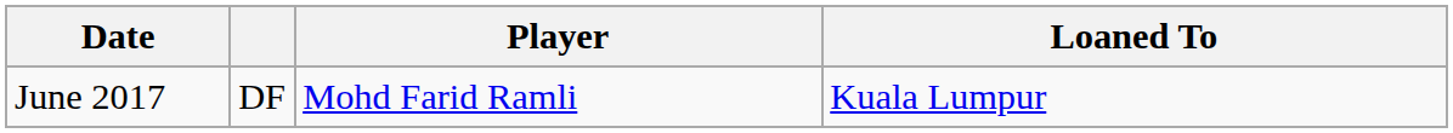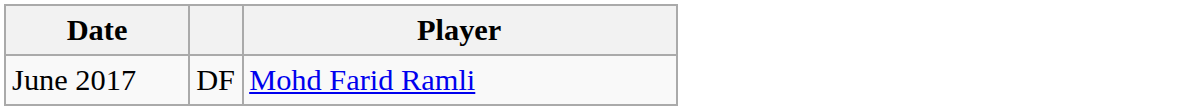- column: Loaned To | Kuala Lumpur
